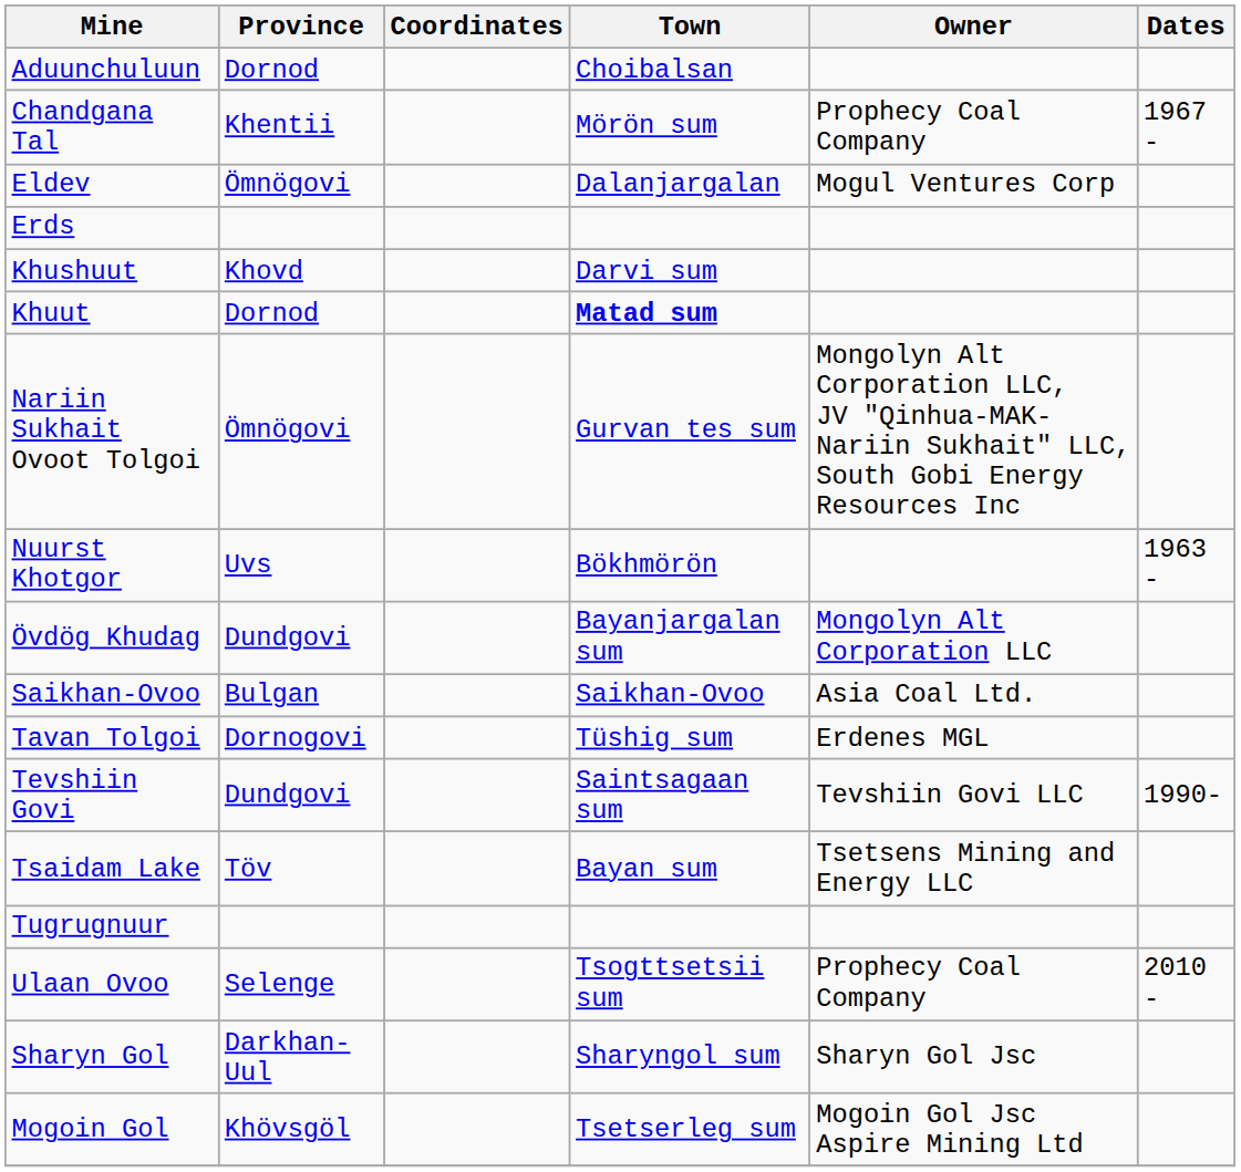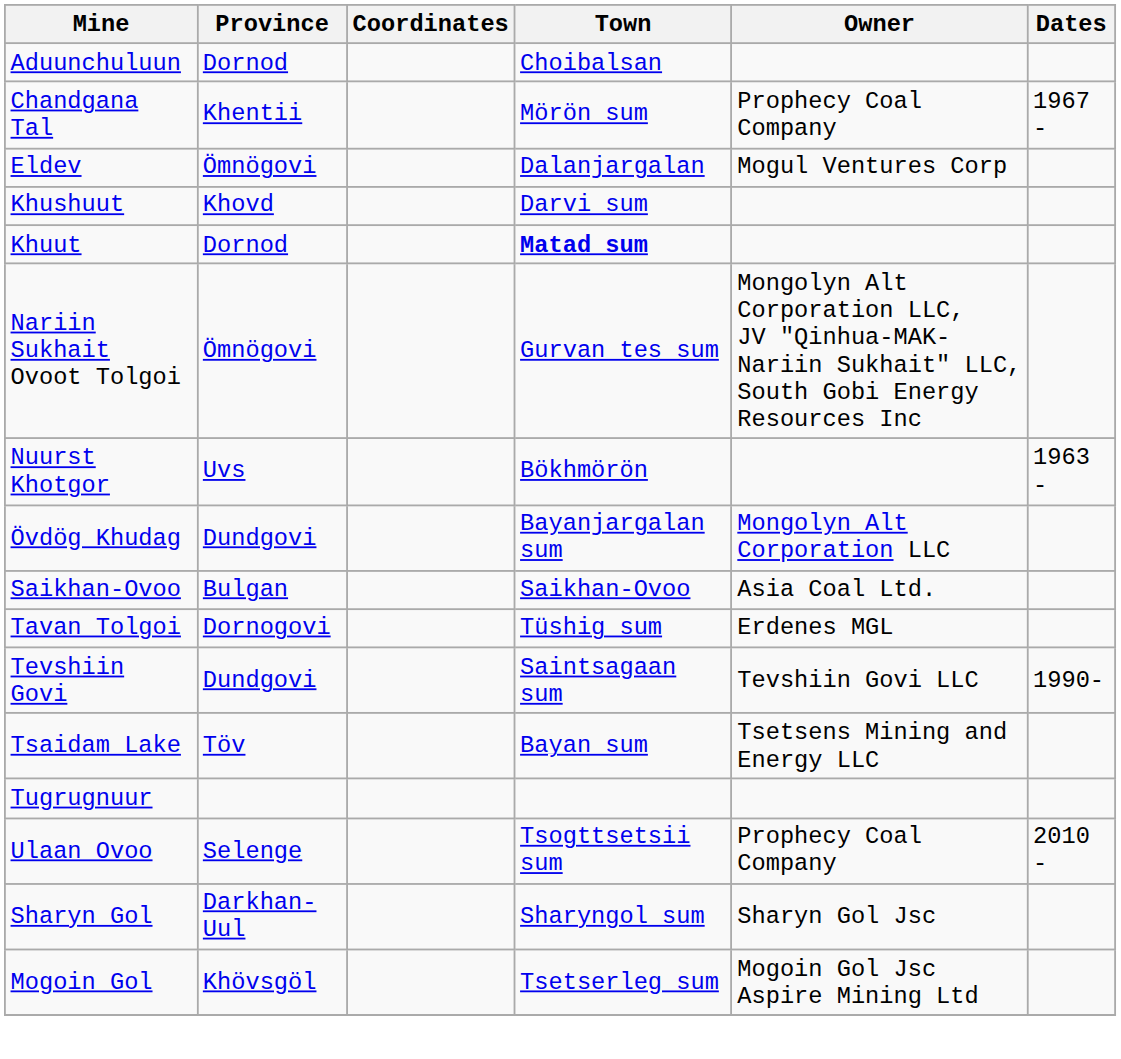- row: Erds
